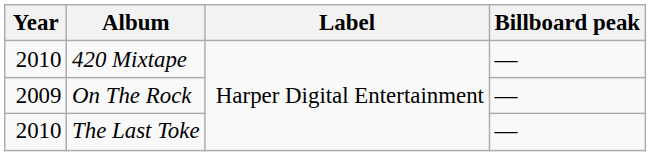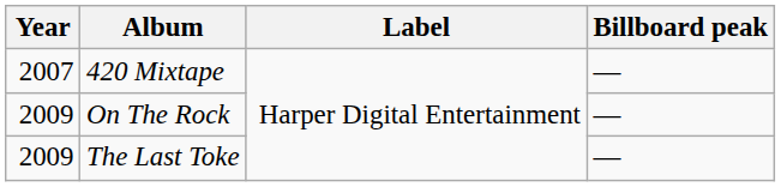420 Mixtape | Year: 2010 -> 2007
The Last Toke | Year: 2010 -> 2009
